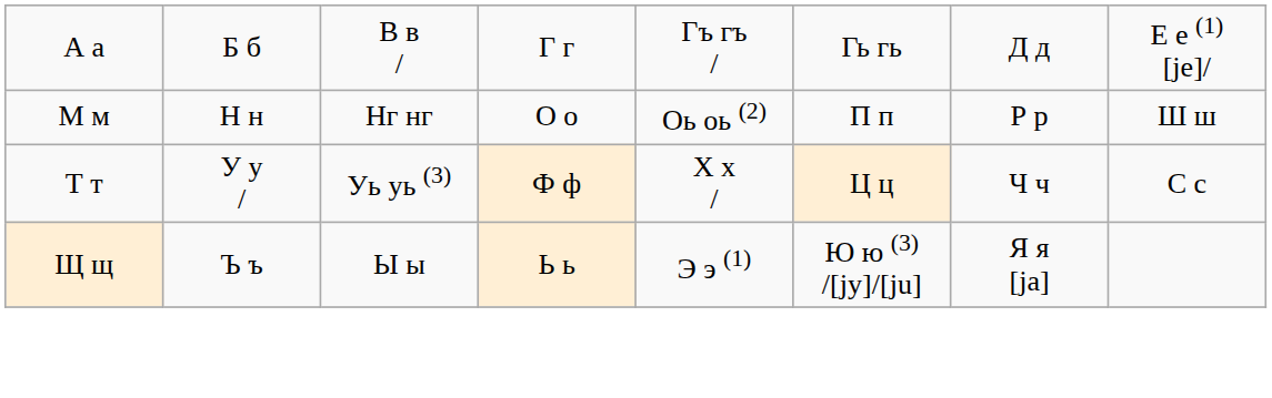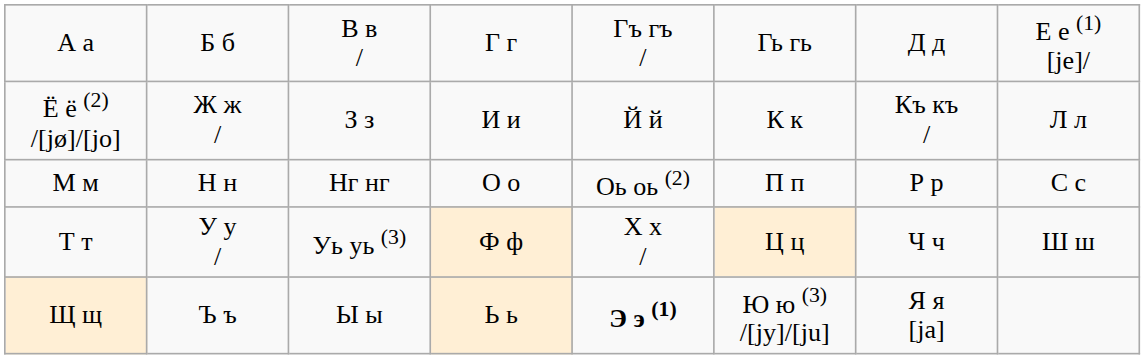+ row: Ё ё (2) /[jø]/[jo] | Ж ж / | З з | И и | Й й | К к | Къ къ / | Л л
М м | column 8: Ш ш -> С с
Т т | column 8: С с -> Ш ш
Щ щ | column 5: normal -> bold
